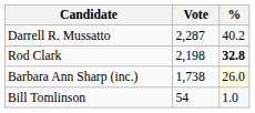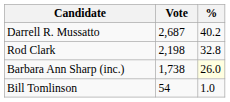Darrell R. Mussatto | Vote: 2,287 -> 2,687
Rod Clark | %: bold -> normal
